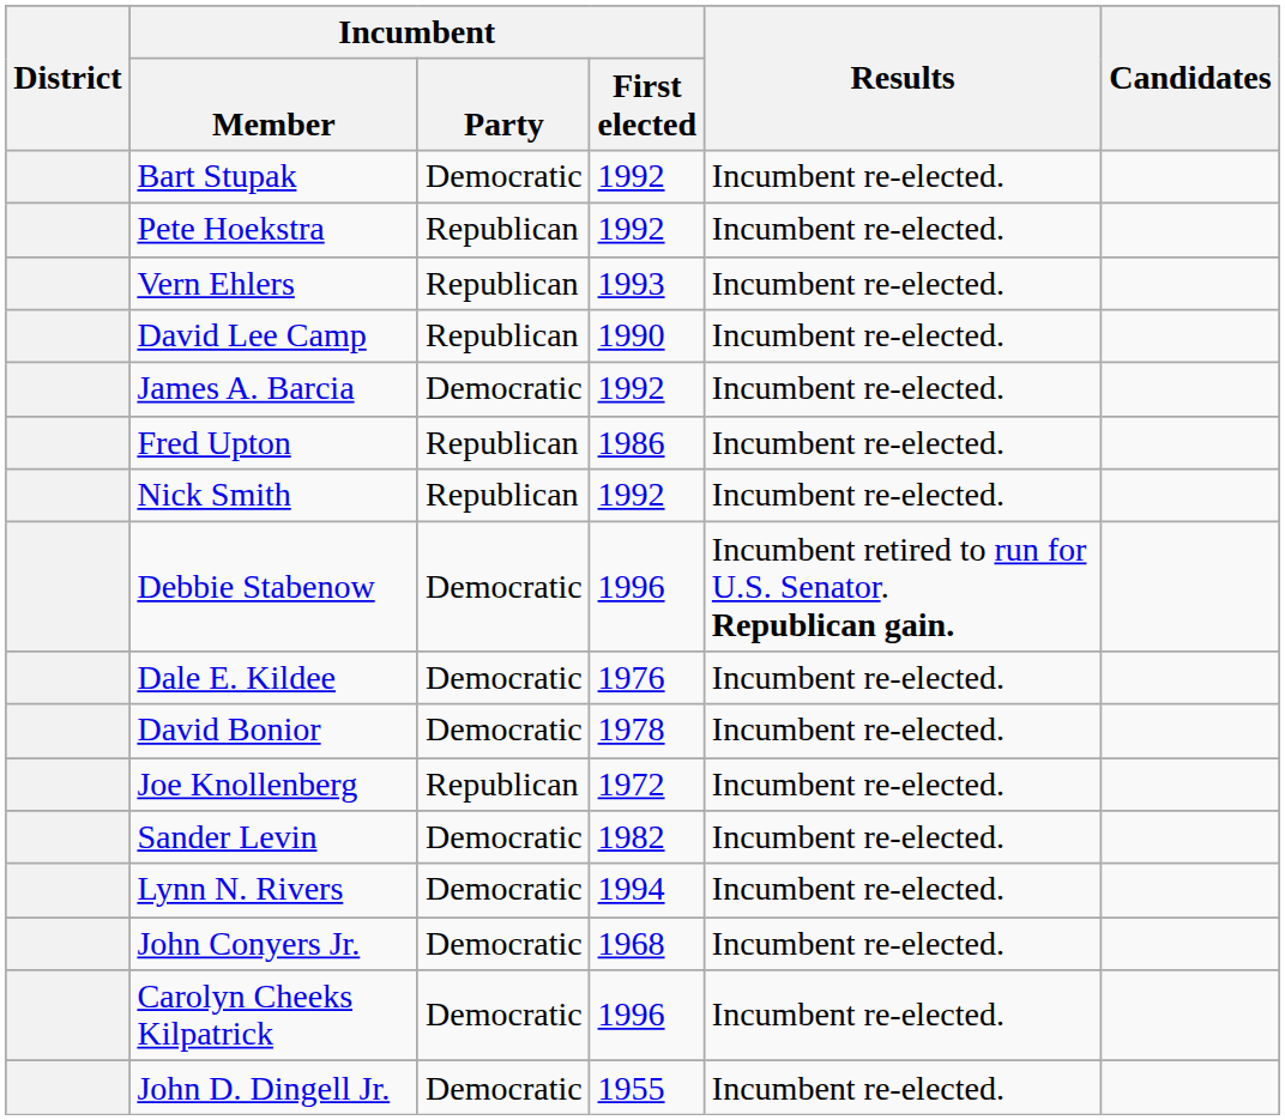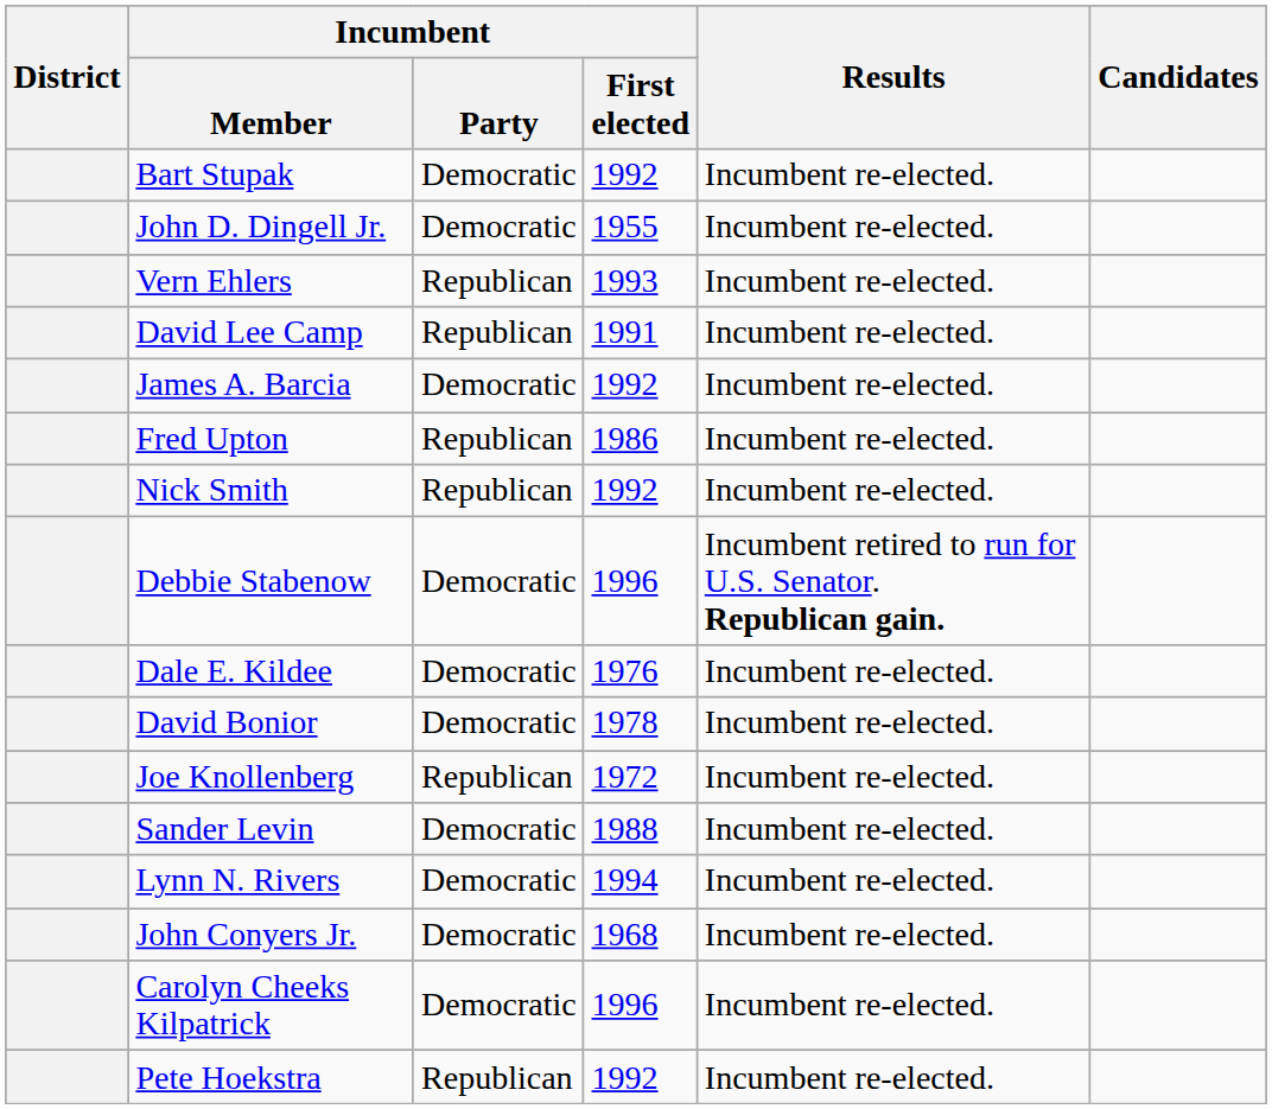rows swapped: Pete Hoekstra <-> John D. Dingell Jr.
David Lee Camp | Incumbent / First elected: 1990 -> 1991
Sander Levin | Incumbent / First elected: 1982 -> 1988
